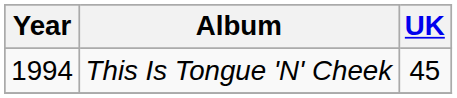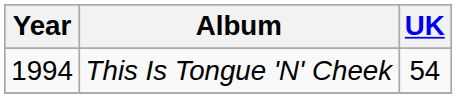This Is Tongue 'N' Cheek | UK: 45 -> 54
